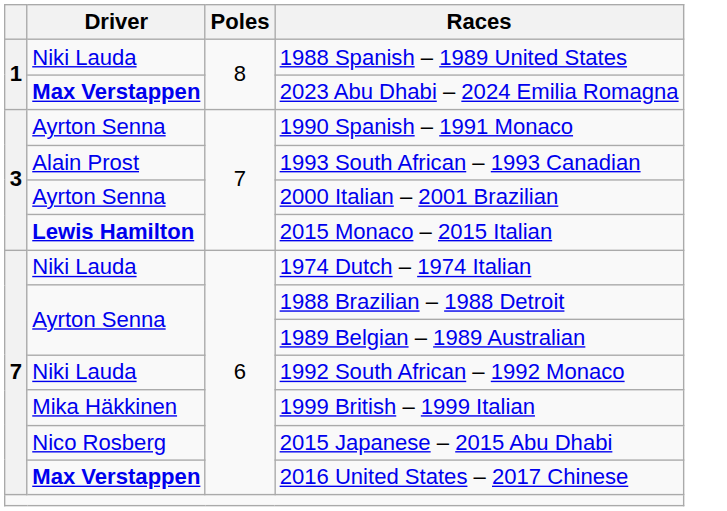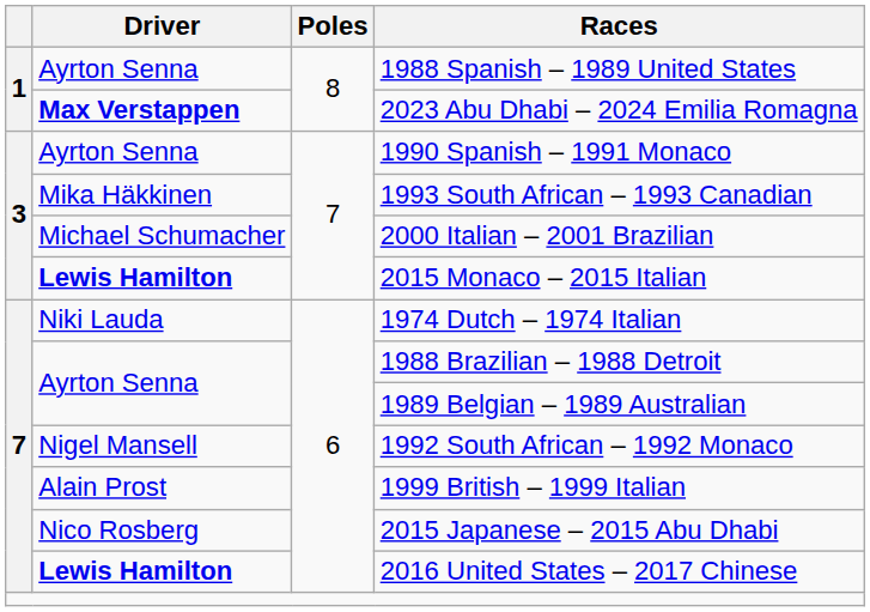1988 Spanish – 1989 United States | Driver: Niki Lauda -> Ayrton Senna
1993 South African – 1993 Canadian | Driver: Alain Prost -> Mika Häkkinen
2000 Italian – 2001 Brazilian | Driver: Ayrton Senna -> Michael Schumacher
1992 South African – 1992 Monaco | Driver: Niki Lauda -> Nigel Mansell
1999 British – 1999 Italian | Driver: Mika Häkkinen -> Alain Prost
2016 United States – 2017 Chinese | Driver: Max Verstappen -> Lewis Hamilton
